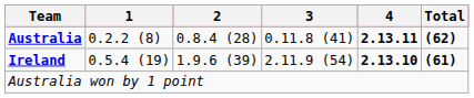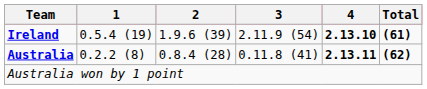rows swapped: Ireland <-> Australia
